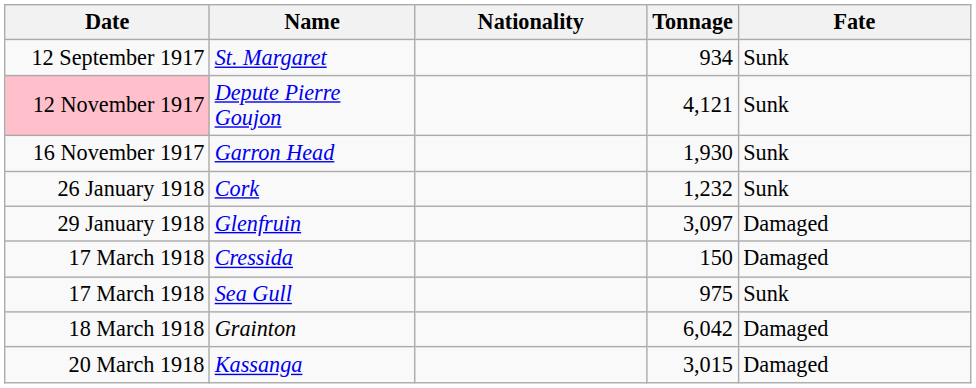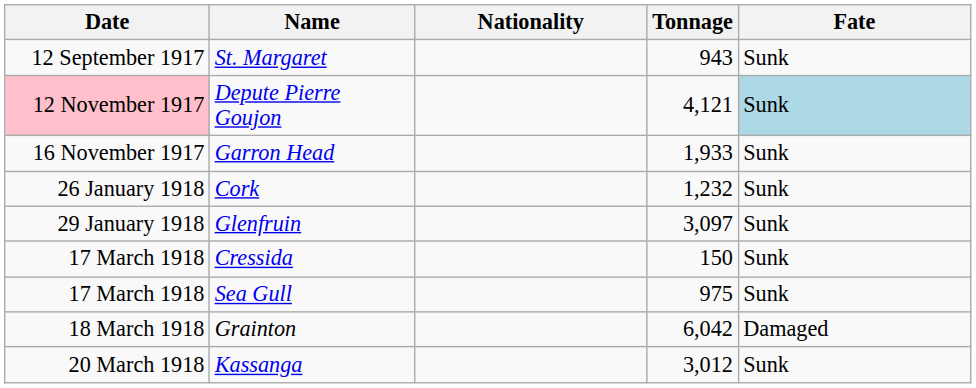St. Margaret | Tonnage: 934 -> 943
Depute Pierre Goujon | Fate: no background -> lightblue background
Garron Head | Tonnage: 1,930 -> 1,933
Glenfruin | Fate: Damaged -> Sunk
Cressida | Fate: Damaged -> Sunk
Kassanga | Tonnage: 3,015 -> 3,012
Kassanga | Fate: Damaged -> Sunk
